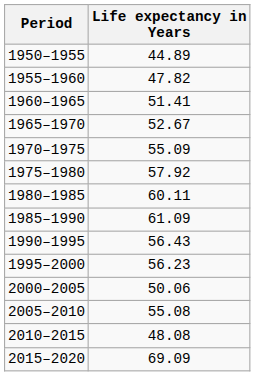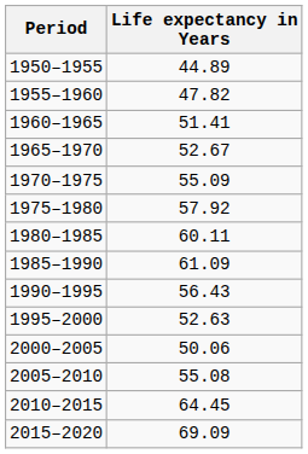1995–2000 | Life expectancy in Years: 56.23 -> 52.63
2010–2015 | Life expectancy in Years: 48.08 -> 64.45
